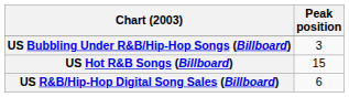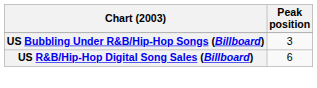- row: US Hot R&B Songs (Billboard) | 15
